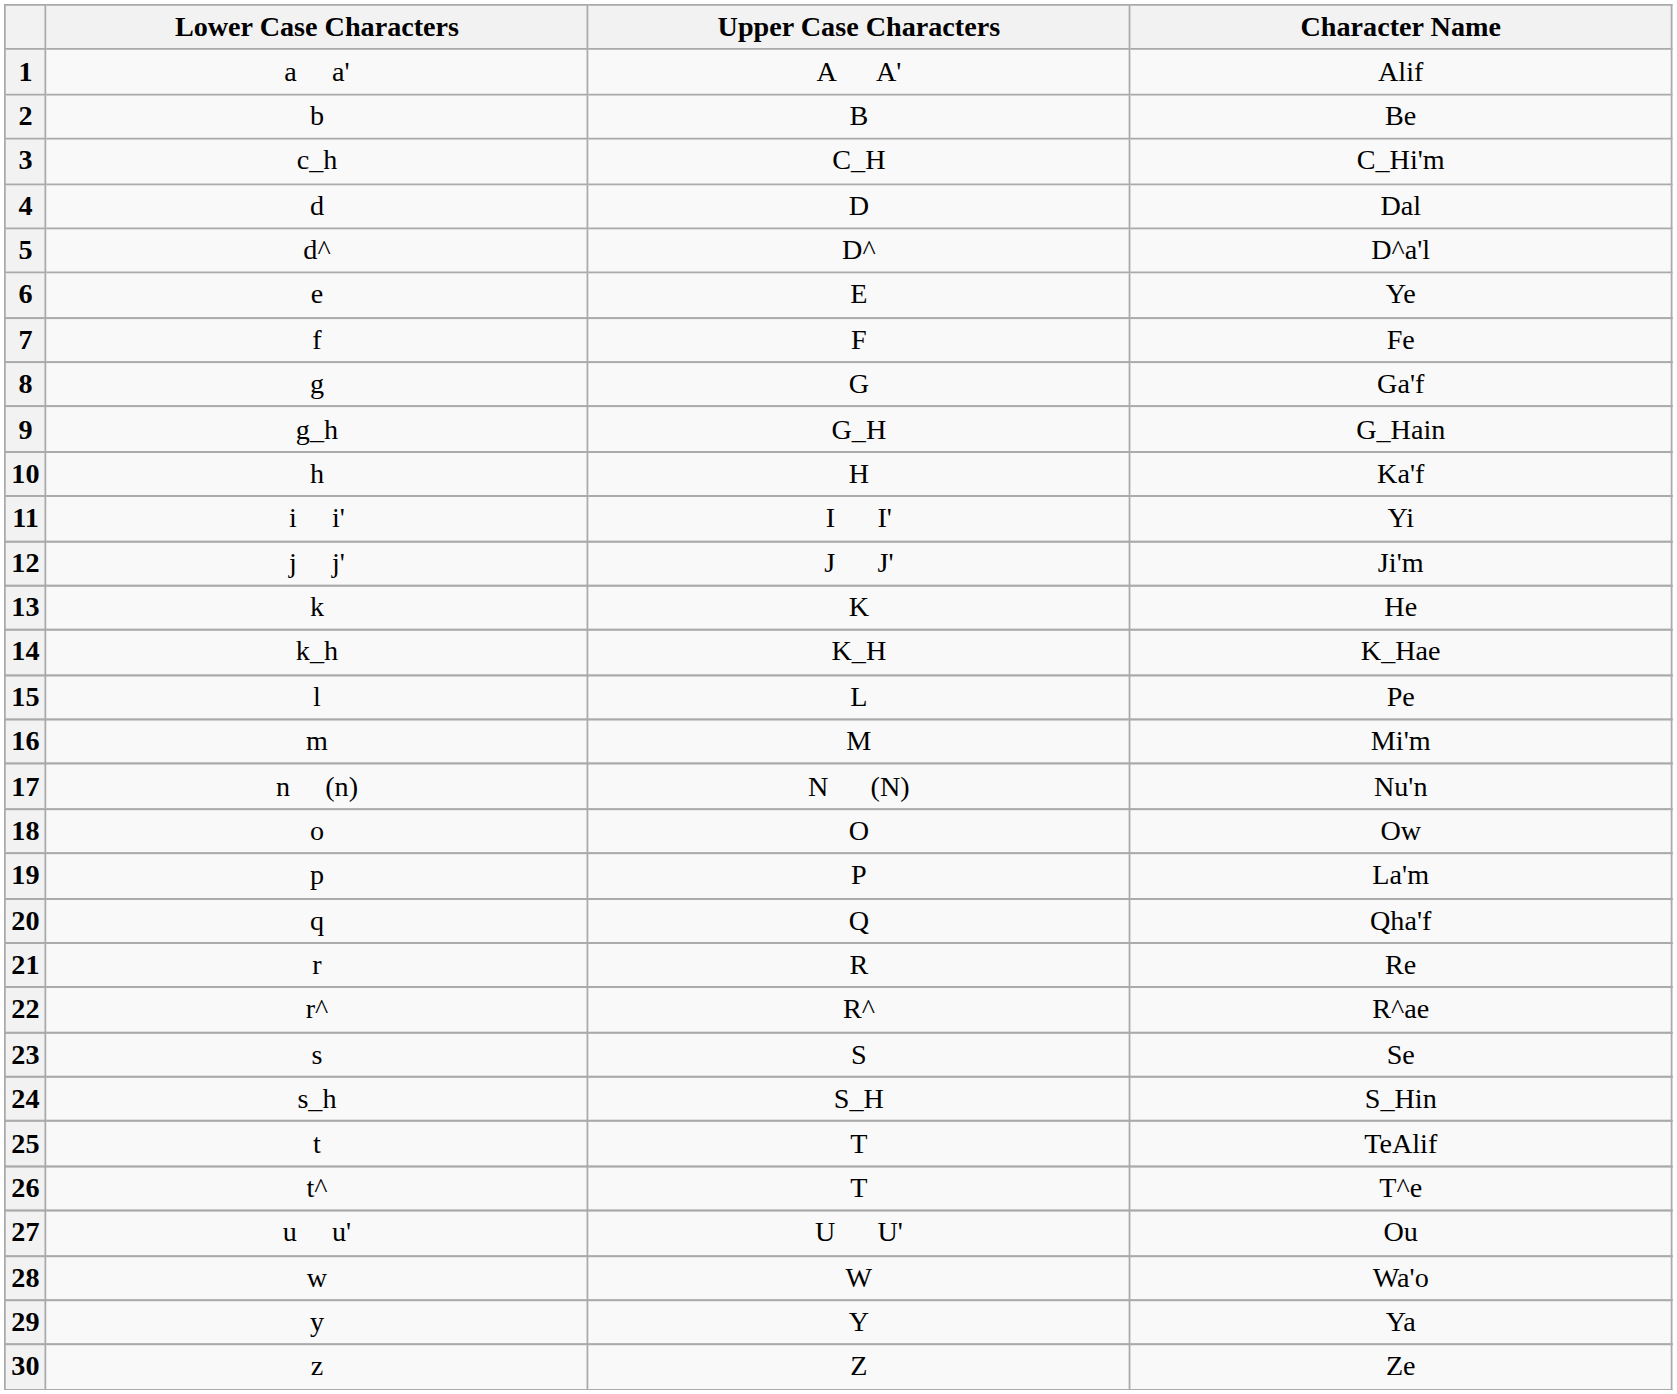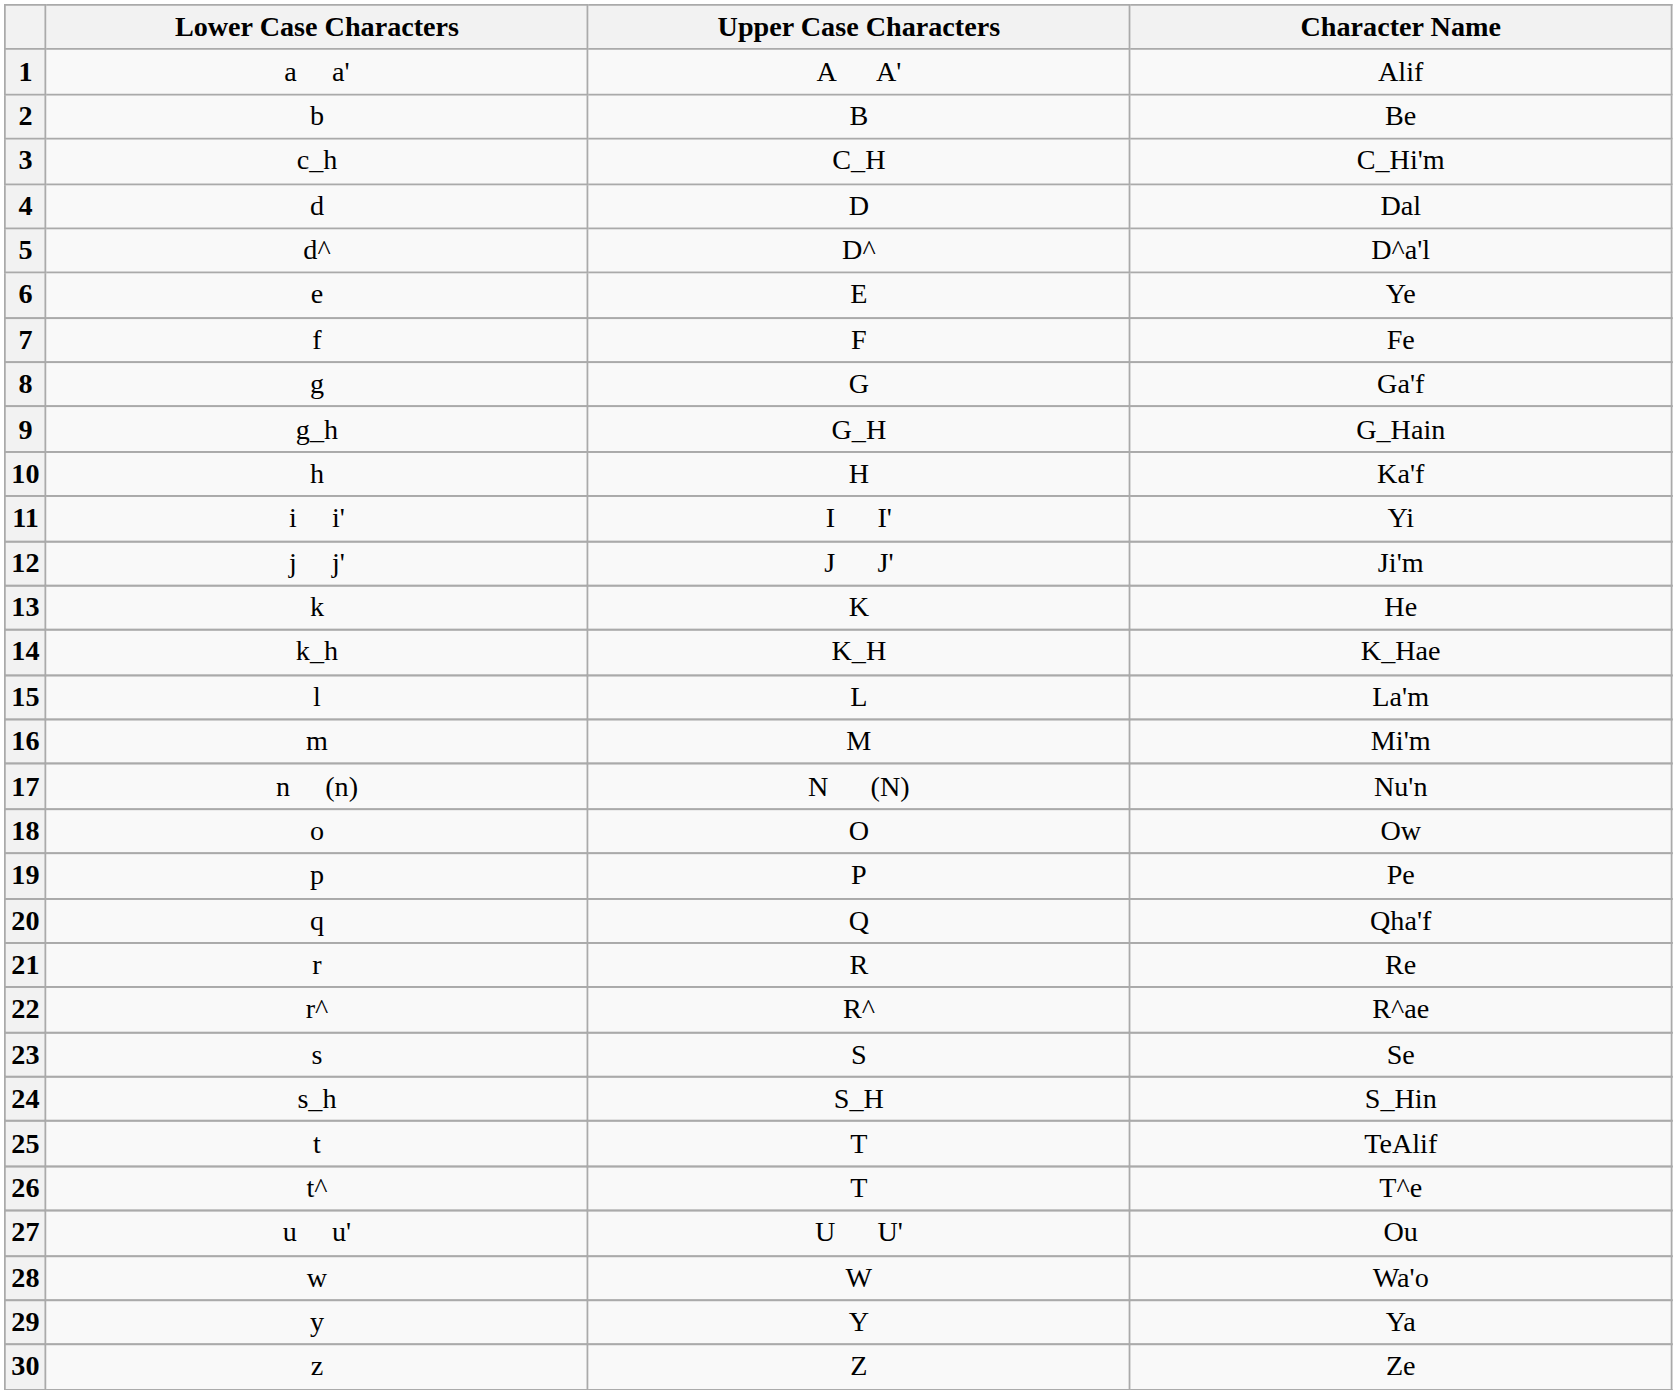15 | Character Name: Pe -> La'm
19 | Character Name: La'm -> Pe
